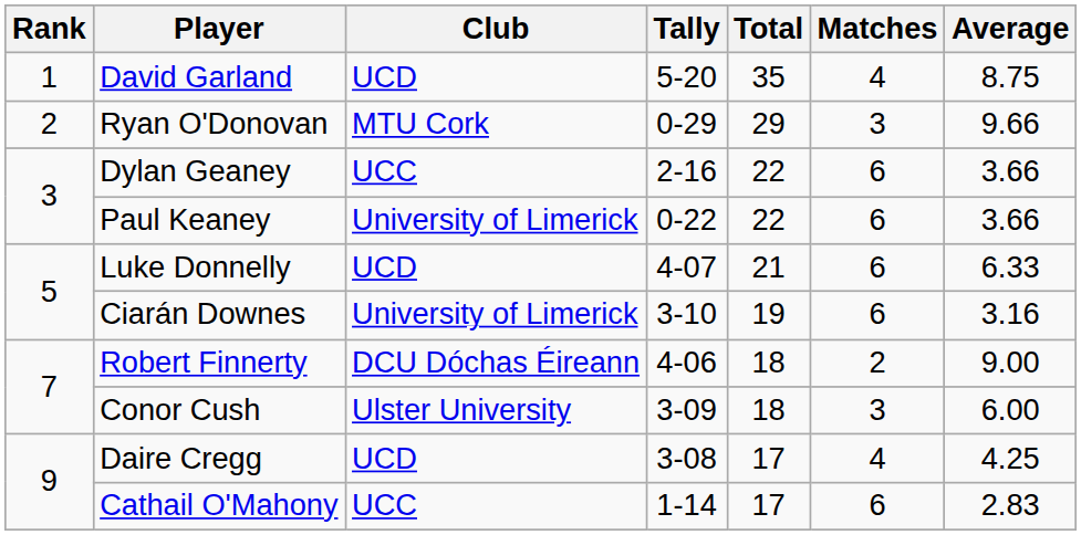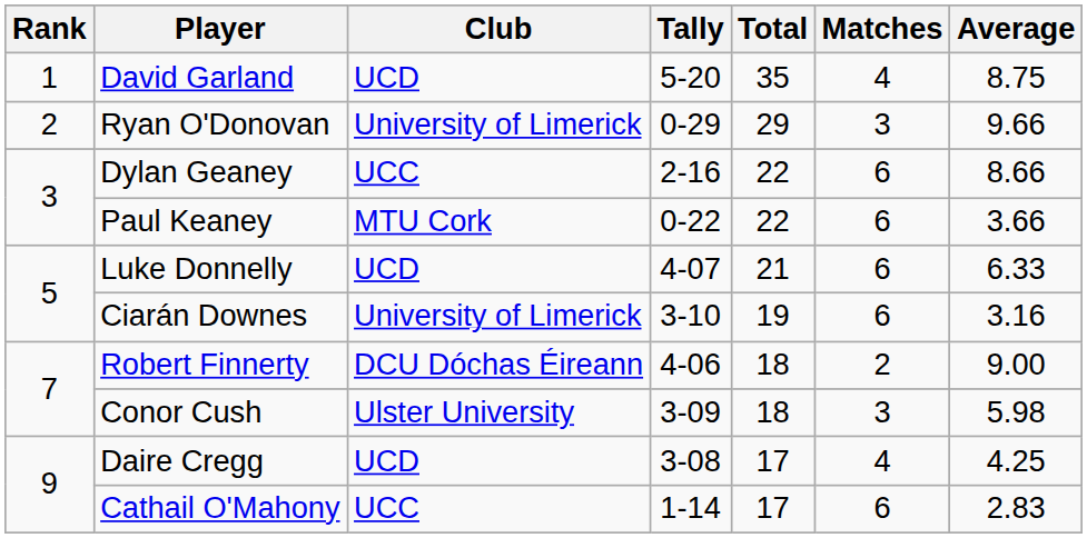Ryan O'Donovan | Club: MTU Cork -> University of Limerick
Dylan Geaney | Average: 3.66 -> 8.66
Paul Keaney | Club: University of Limerick -> MTU Cork
Conor Cush | Average: 6.00 -> 5.98
